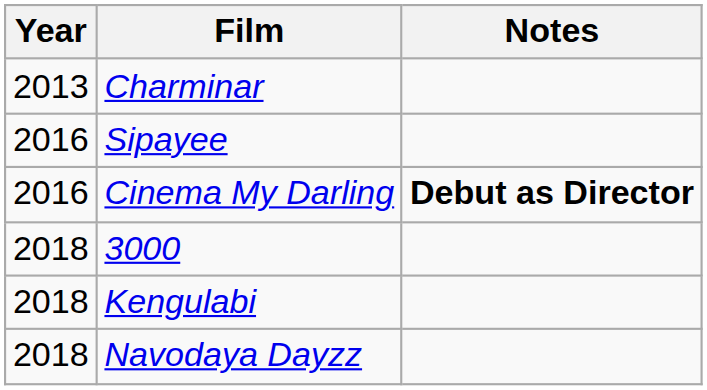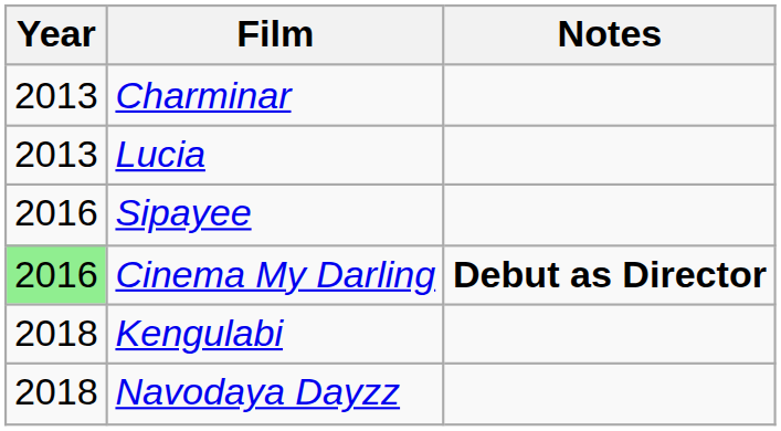+ row: 2013 | Lucia
Cinema My Darling | Year: no background -> lightgreen background
- row: 2018 | 3000
